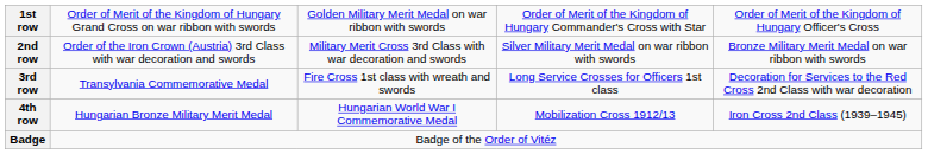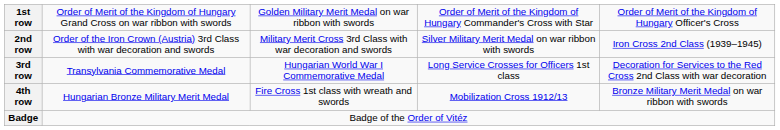2nd row | column 5: Bronze Military Merit Medal on war ribbon with swords -> Iron Cross 2nd Class (1939–1945)
3rd row | column 3: Fire Cross 1st class with wreath and swords -> Hungarian World War I Commemorative Medal
4th row | column 3: Hungarian World War I Commemorative Medal -> Fire Cross 1st class with wreath and swords
4th row | column 5: Iron Cross 2nd Class (1939–1945) -> Bronze Military Merit Medal on war ribbon with swords
